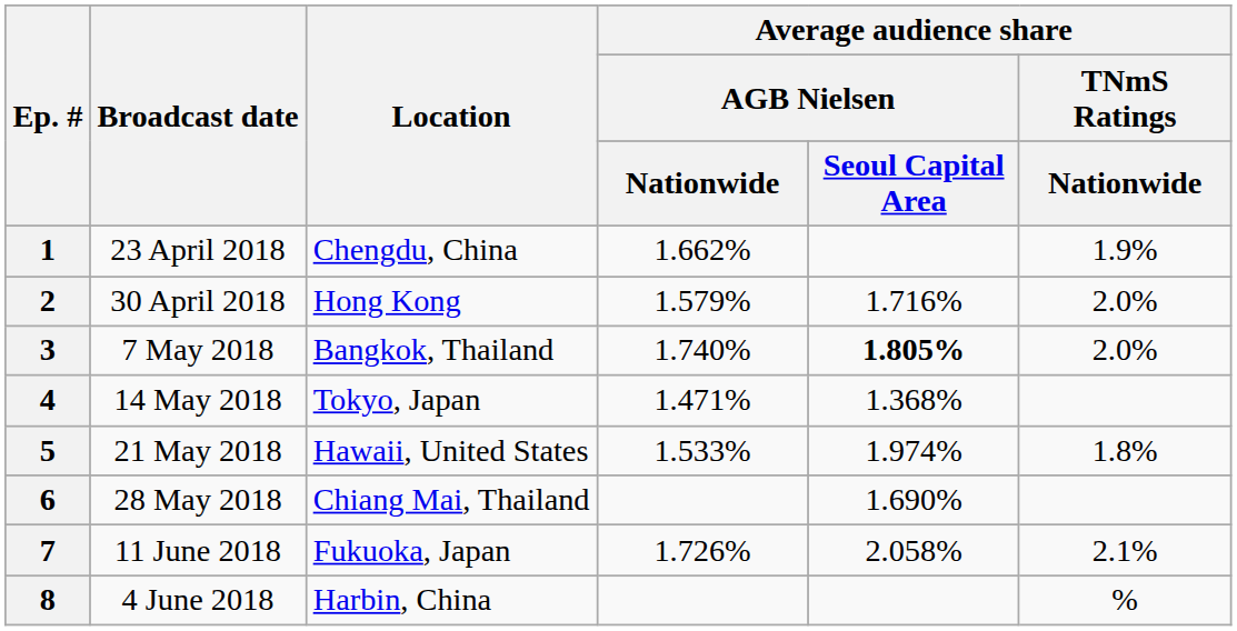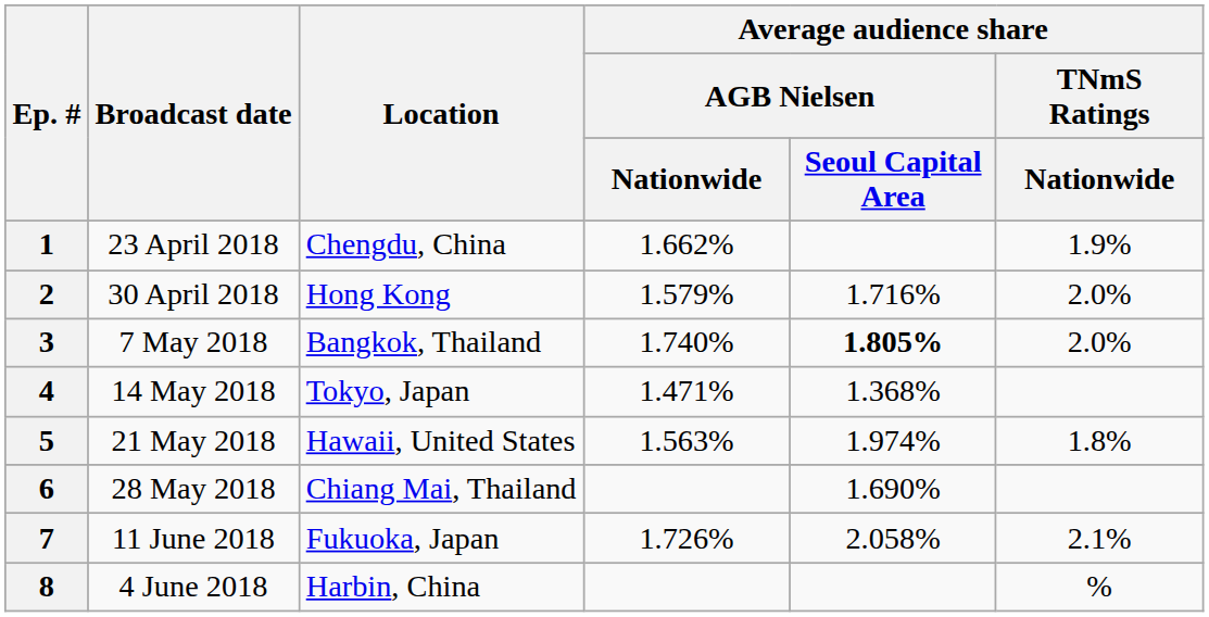5 | Average audience share / AGB Nielsen / Nationwide: 1.533% -> 1.563%
